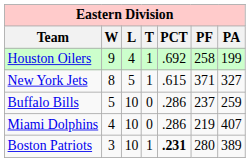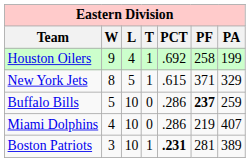New York Jets | PA: 327 -> 329
Buffalo Bills | PF: normal -> bold
Boston Patriots | PF: 280 -> 281
